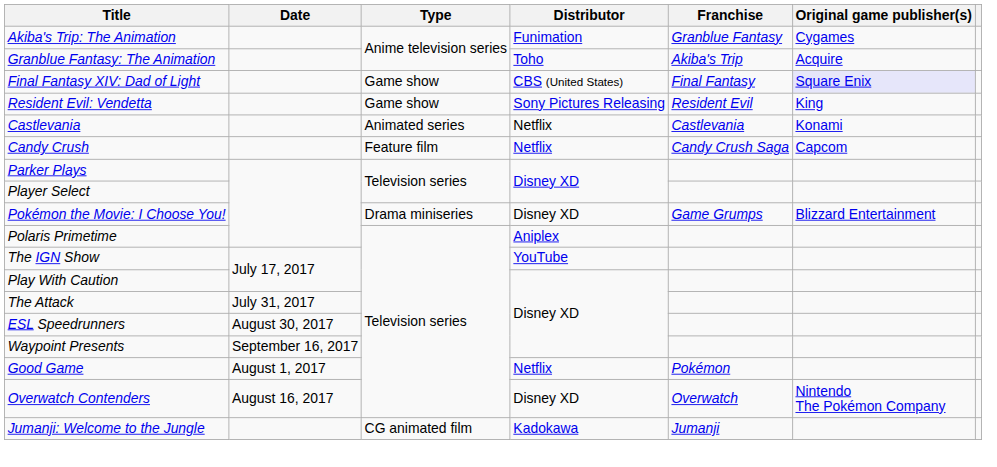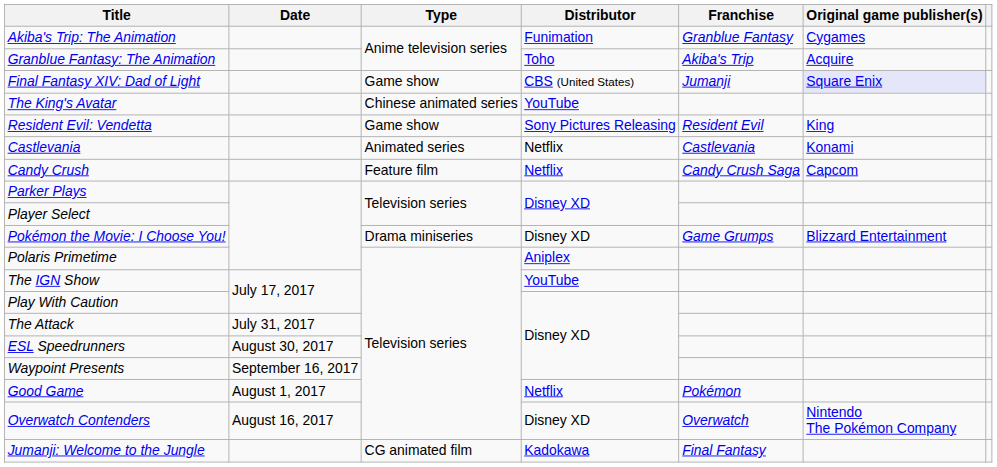Final Fantasy XIV: Dad of Light | Franchise: Final Fantasy -> Jumanji
+ row: The King's Avatar | Chinese animated series | YouTube
Jumanji: Welcome to the Jungle | Franchise: Jumanji -> Final Fantasy
